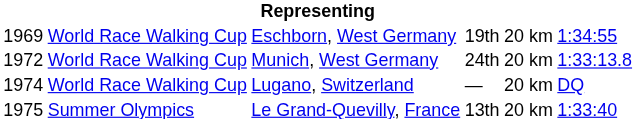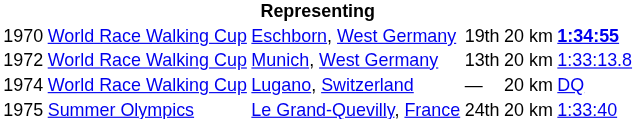Eschborn, West Germany | column 1: 1969 -> 1970
Eschborn, West Germany | column 6: normal -> bold
Munich, West Germany | column 4: 24th -> 13th
Le Grand-Quevilly, France | column 4: 13th -> 24th
